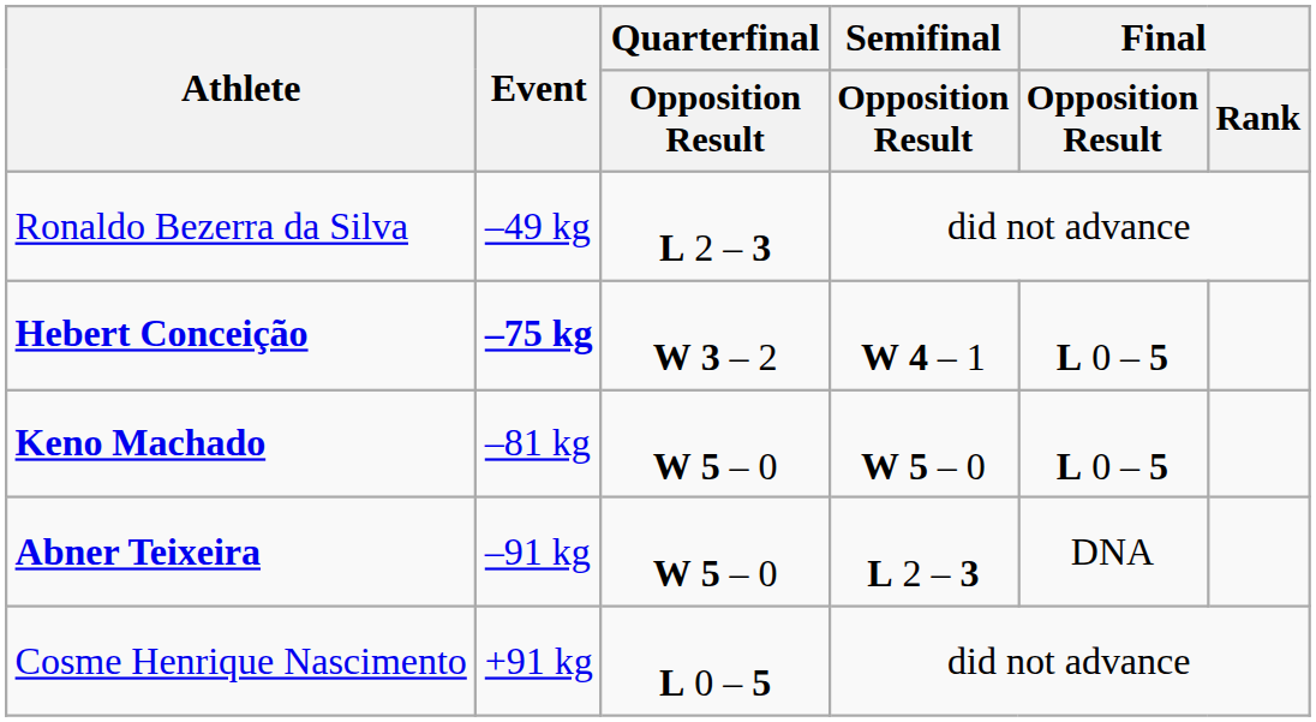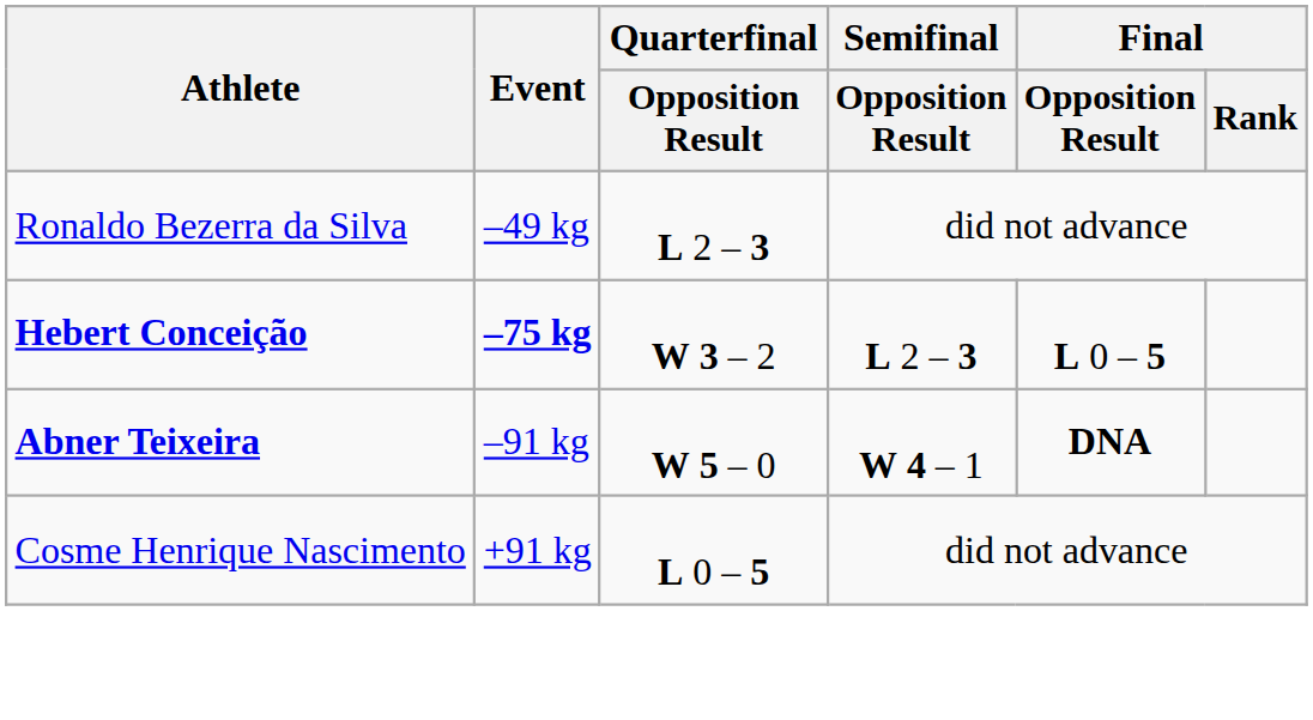Hebert Conceição | Semifinal / Opposition Result: W 4 – 1 -> L 2 – 3
- row: Keno Machado | –81 kg | W 5 – 0 | W 5 – 0 | L 0 – 5
Abner Teixeira | Semifinal / Opposition Result: L 2 – 3 -> W 4 – 1
Abner Teixeira | Final / Opposition Result: normal -> bold
